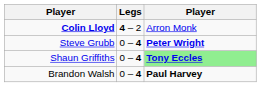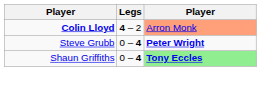Colin Lloyd | column 3: no background -> lightsalmon background
- row: Brandon Walsh | 0 – 4 | Paul Harvey
